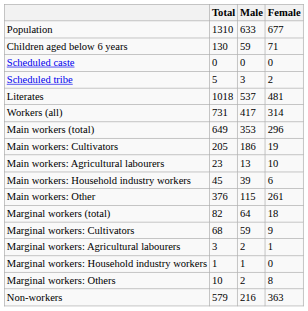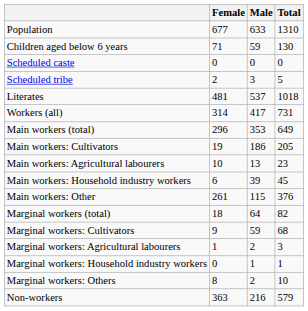columns swapped: Total <-> Female
